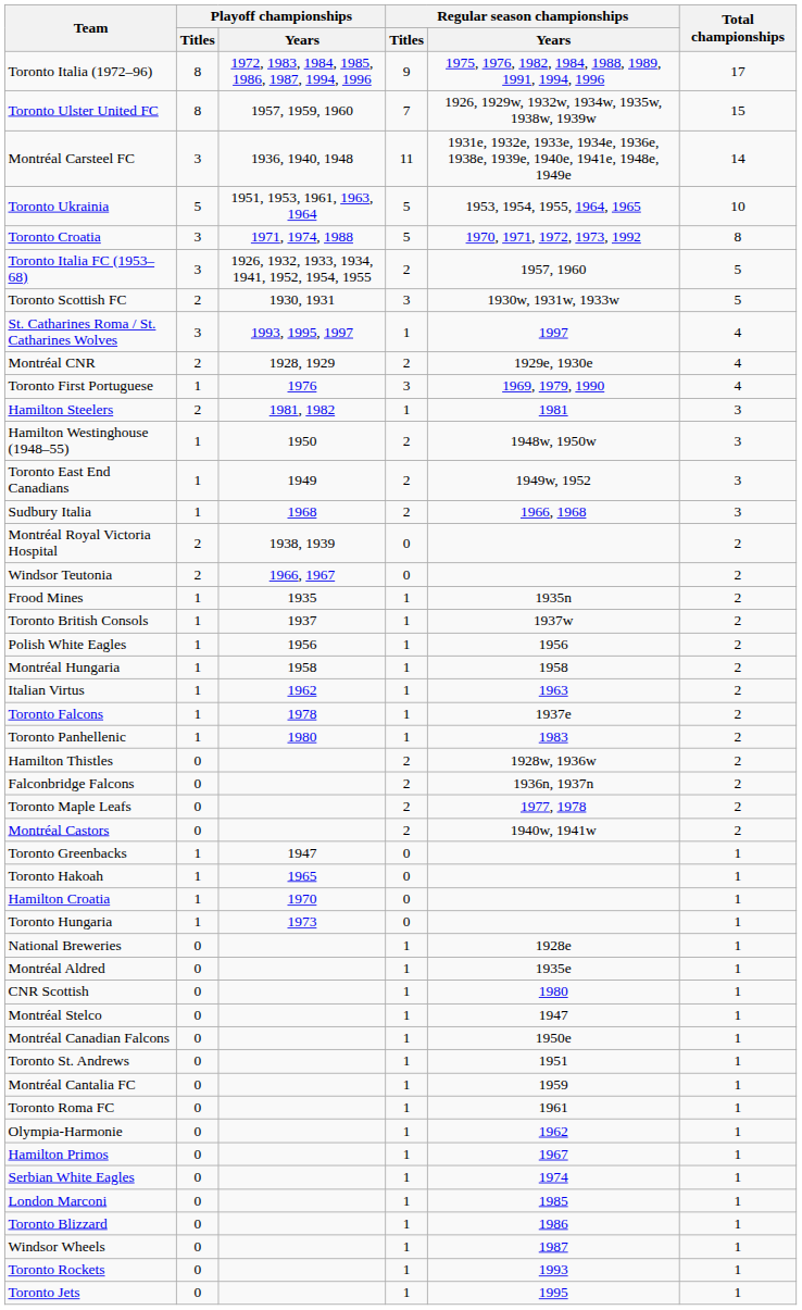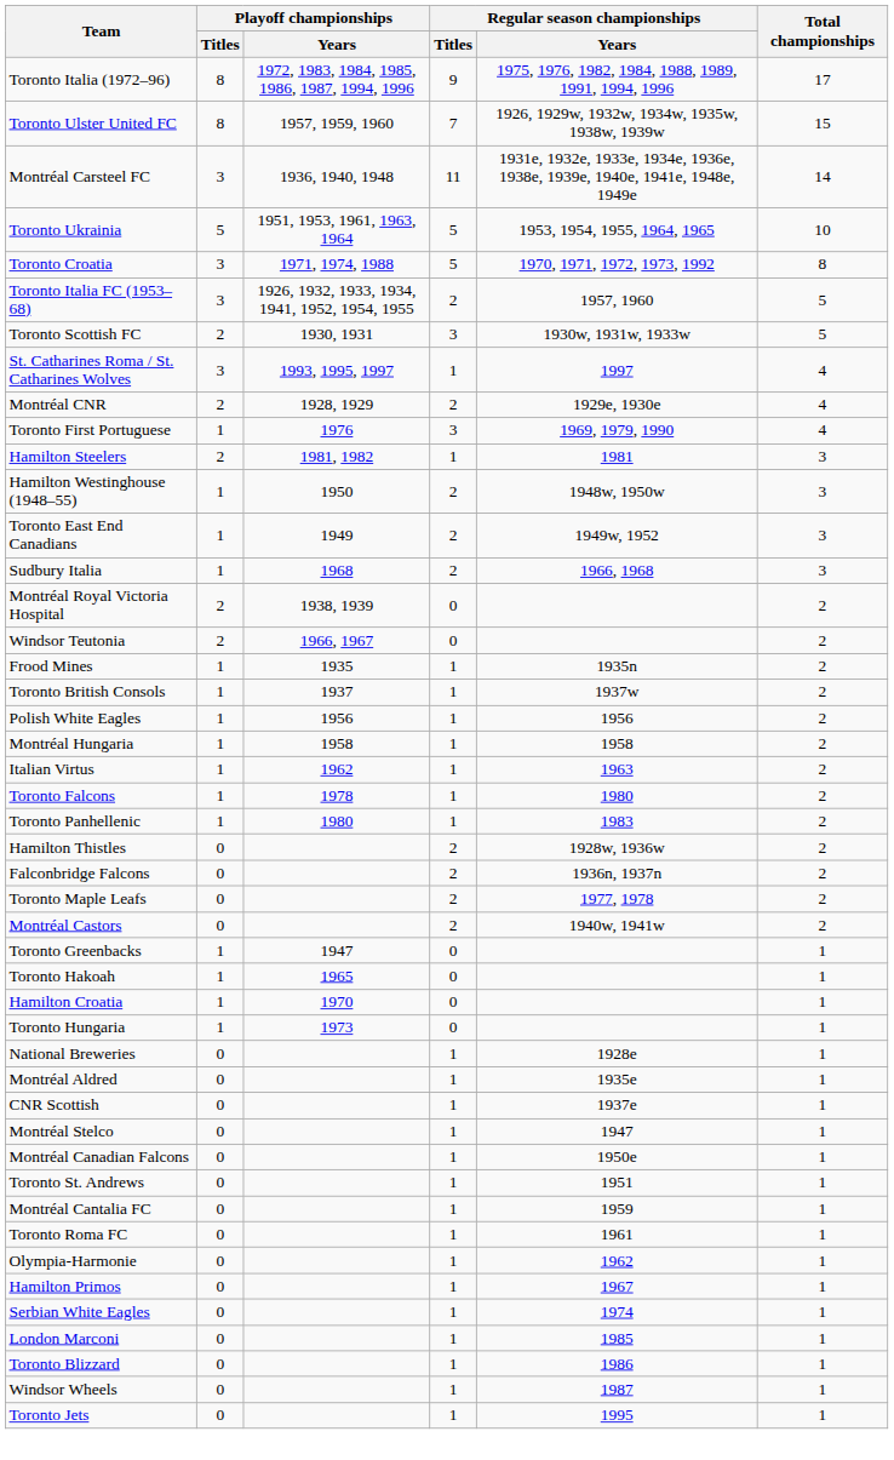Toronto Falcons | Regular season championships / Years: 1937e -> 1980
CNR Scottish | Regular season championships / Years: 1980 -> 1937e
- row: Toronto Rockets | 0 | 1 | 1993 | 1
